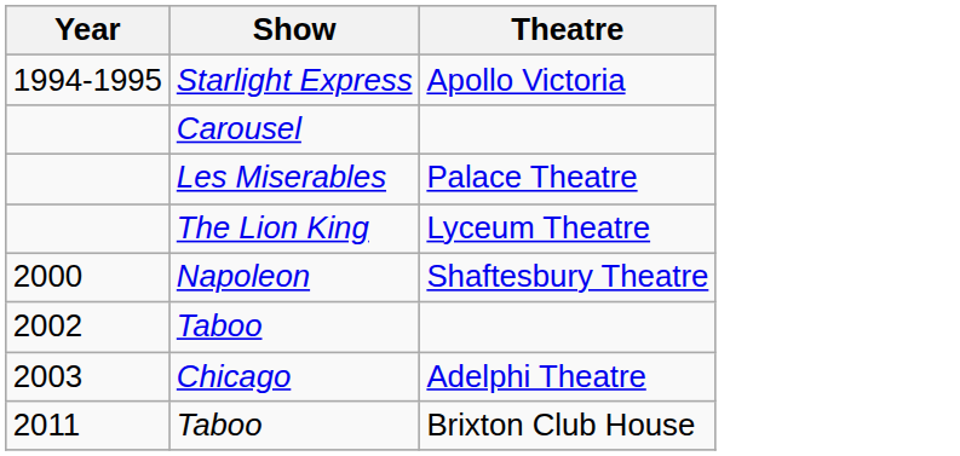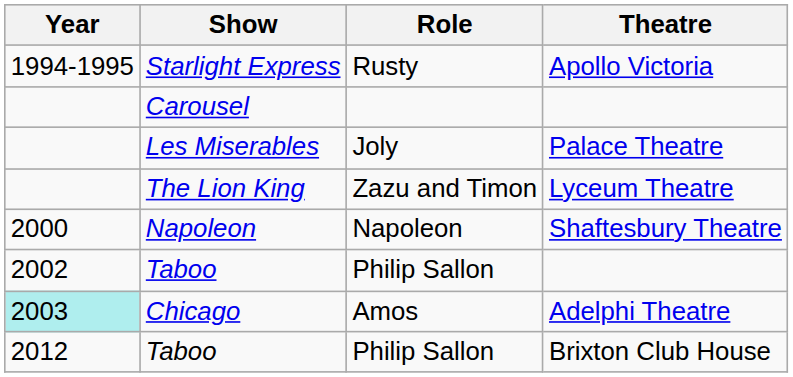+ column: Role | Rusty | Joly | Zazu and Timon | Napoleon | Philip Sallon | Amos | Philip Sallon
Chicago | Year: no background -> paleturquoise background
Taboo / Brixton Club House | Year: 2011 -> 2012
